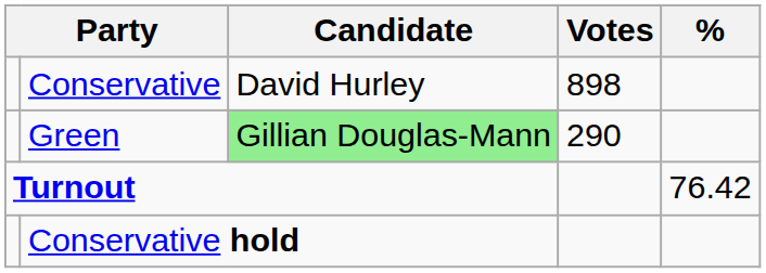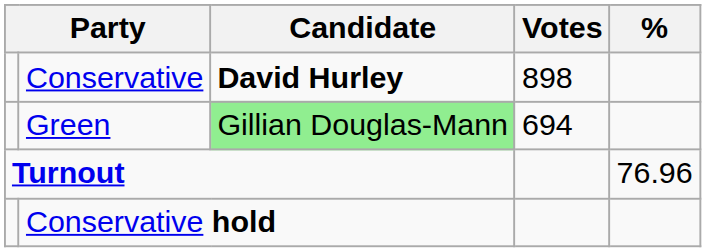Conservative | Candidate: normal -> bold
Green | Votes: 290 -> 694
Turnout | %: 76.42 -> 76.96
